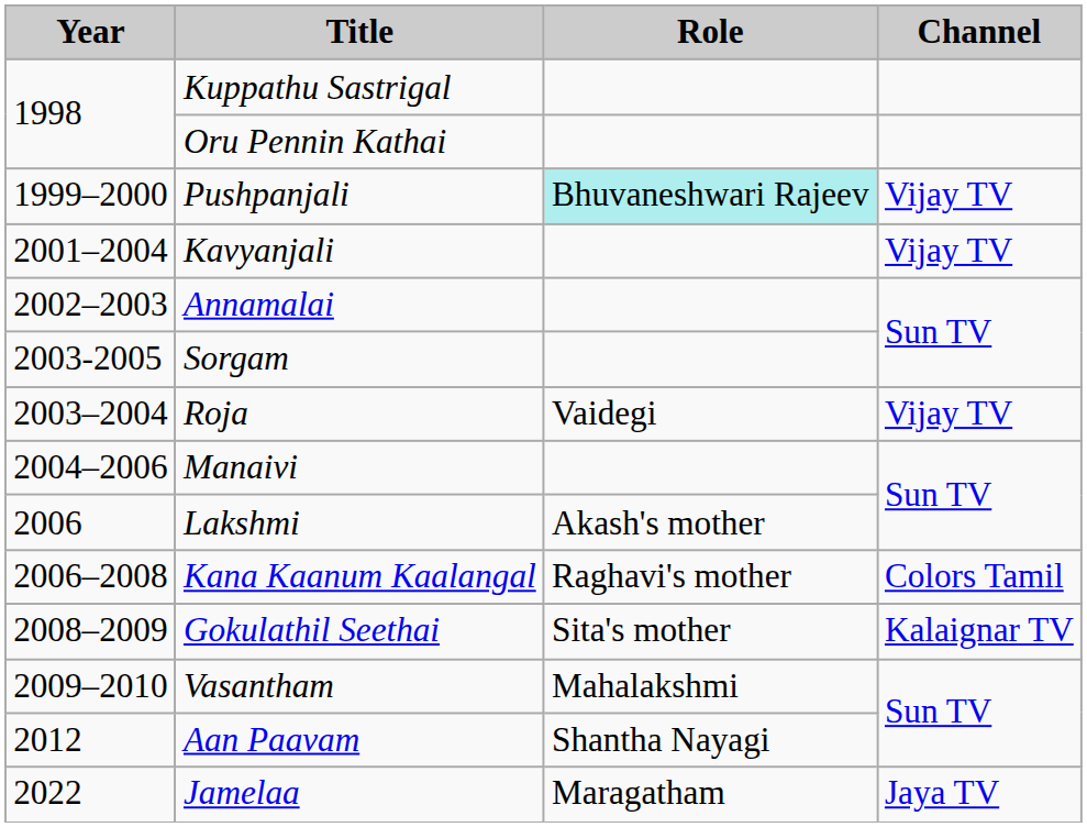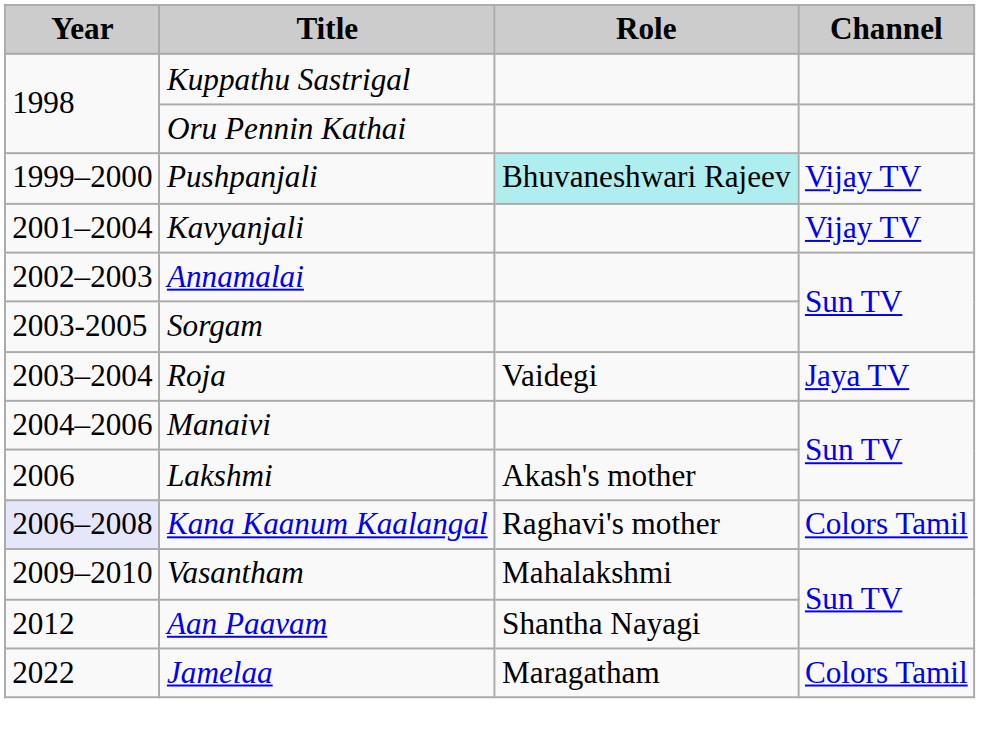Roja | Channel: Vijay TV -> Jaya TV
Kana Kaanum Kaalangal | Year: no background -> lavender background
- row: 2008–2009 | Gokulathil Seethai | Sita's mother | Kalaignar TV
Jamelaa | Channel: Jaya TV -> Colors Tamil
